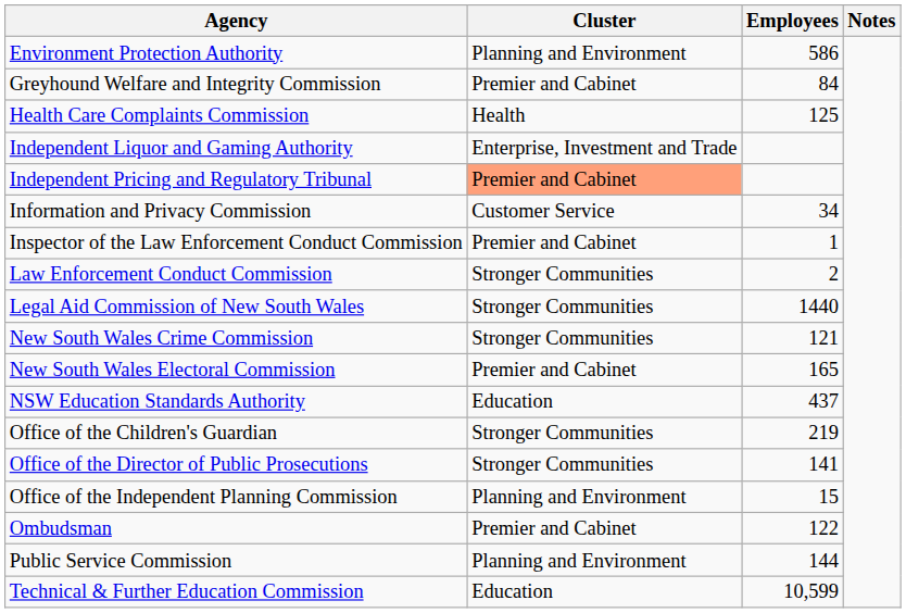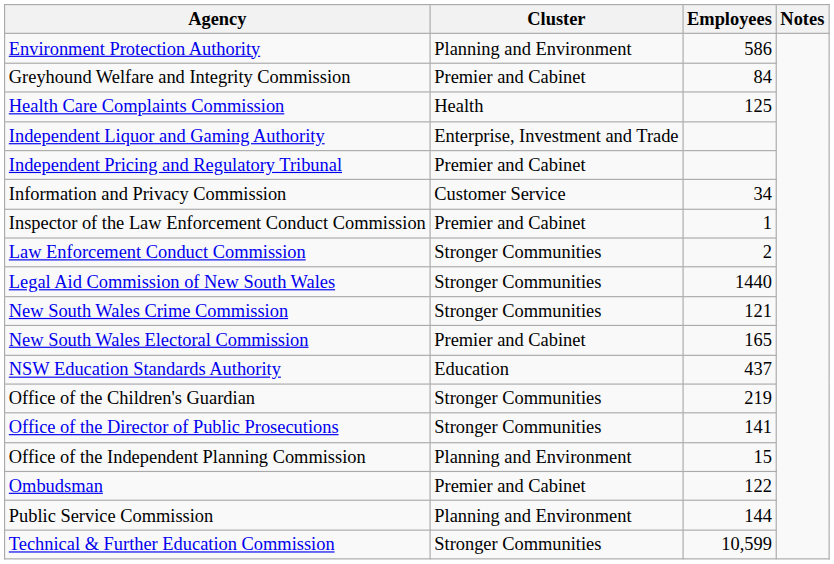Independent Pricing and Regulatory Tribunal | Cluster: lightsalmon background -> no background
Technical & Further Education Commission | Cluster: Education -> Stronger Communities
